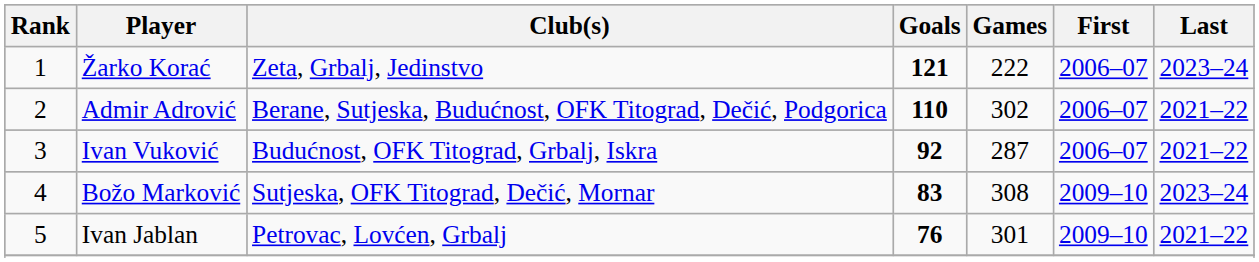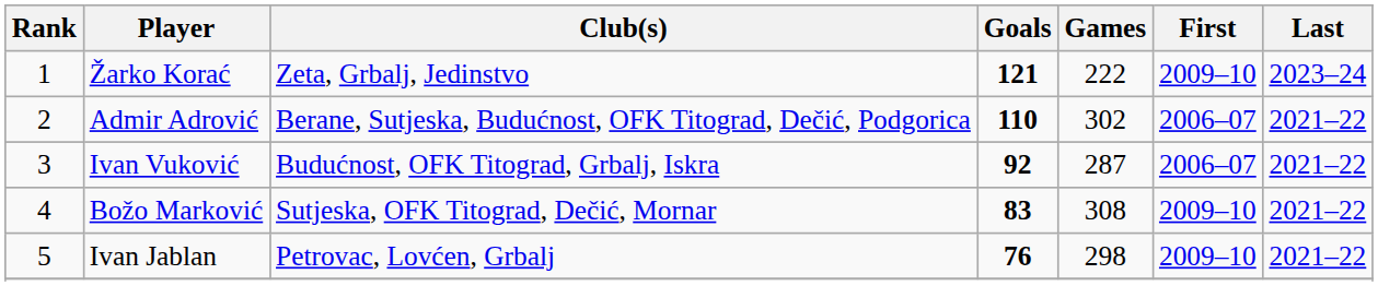Žarko Korać | First: 2006–07 -> 2009–10
Božo Marković | Last: 2023–24 -> 2021–22
Ivan Jablan | Games: 301 -> 298
